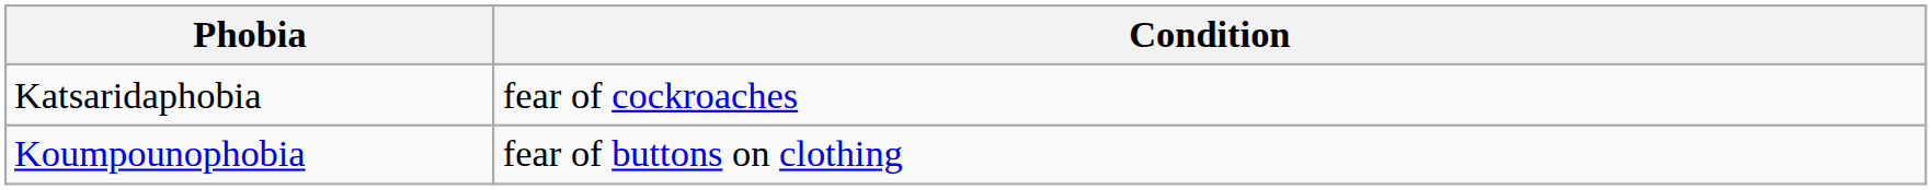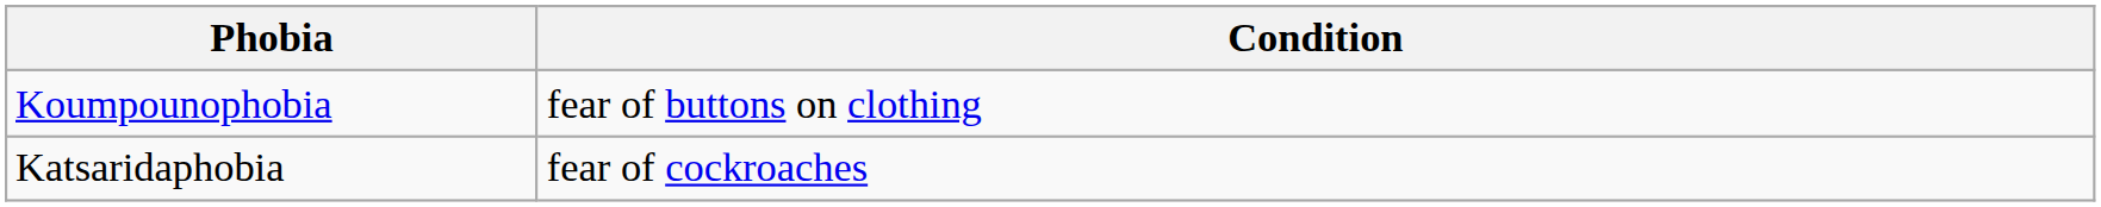rows swapped: Katsaridaphobia <-> Koumpounophobia
